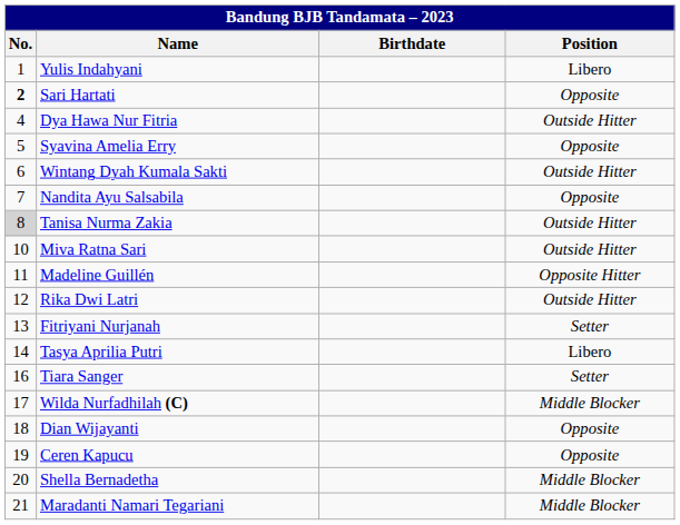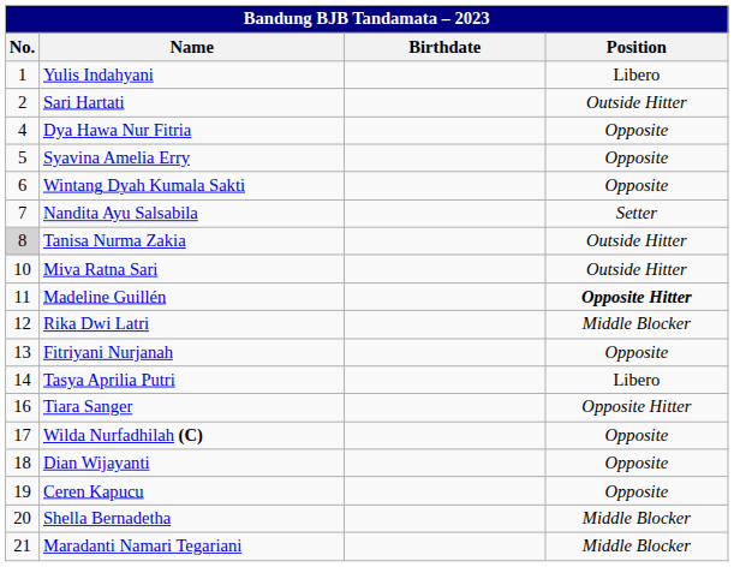Sari Hartati | column 1: bold -> normal
Sari Hartati | column 4: Opposite -> Outside Hitter
Dya Hawa Nur Fitria | column 4: Outside Hitter -> Opposite
Wintang Dyah Kumala Sakti | column 4: Outside Hitter -> Opposite
Nandita Ayu Salsabila | column 4: Opposite -> Setter
Madeline Guillén | column 4: normal -> bold
Rika Dwi Latri | column 4: Outside Hitter -> Middle Blocker
Fitriyani Nurjanah | column 4: Setter -> Opposite
Tiara Sanger | column 4: Setter -> Opposite Hitter
Wilda Nurfadhilah (C) | column 4: Middle Blocker -> Opposite
